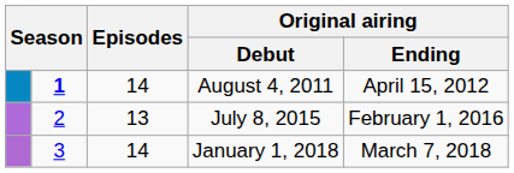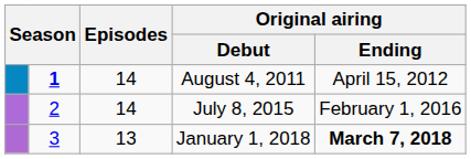July 8, 2015 | Episodes: 13 -> 14
January 1, 2018 | Episodes: 14 -> 13
January 1, 2018 | Original airing / Ending: normal -> bold
